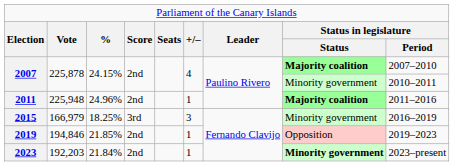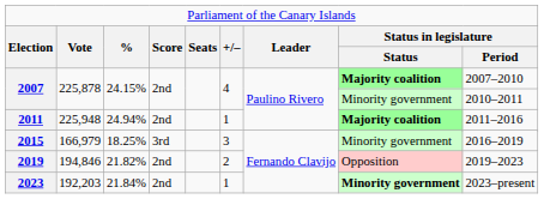2011 | column 3: 24.96% -> 24.94%
2019 | column 3: 21.85% -> 21.82%
2019 | column 6: 1 -> 2
